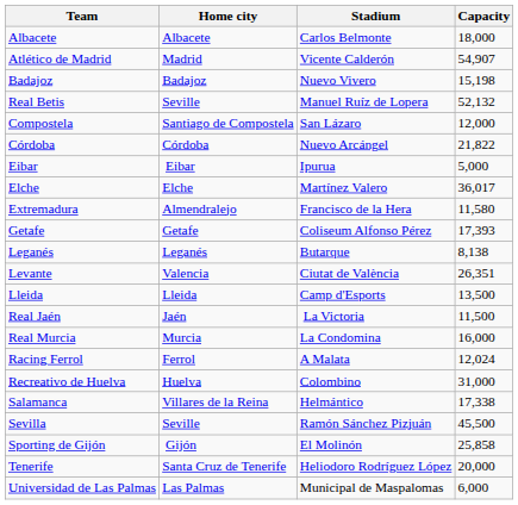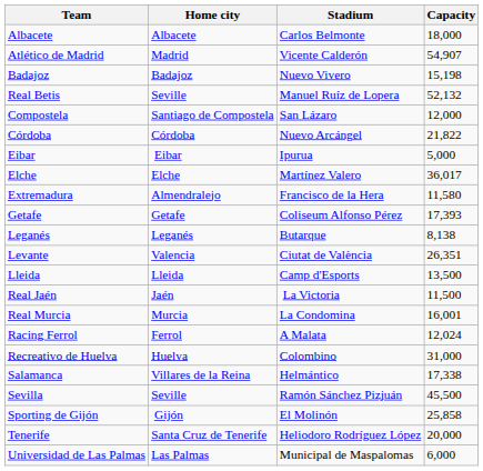Real Murcia | Capacity: 16,000 -> 16,001
